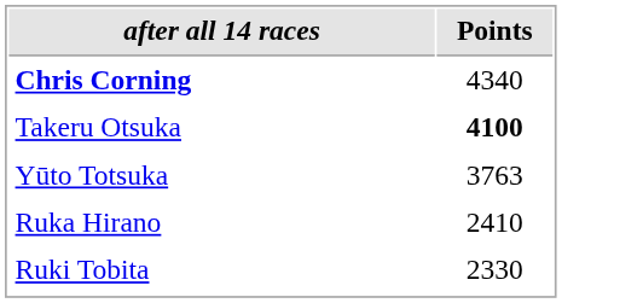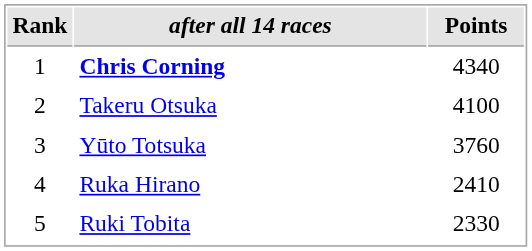+ column: Rank | 1 | 2 | 3 | 4 | 5
Takeru Otsuka | Points: bold -> normal
Yūto Totsuka | Points: 3763 -> 3760
